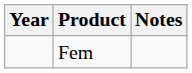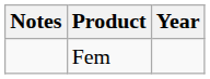columns swapped: Year <-> Notes
